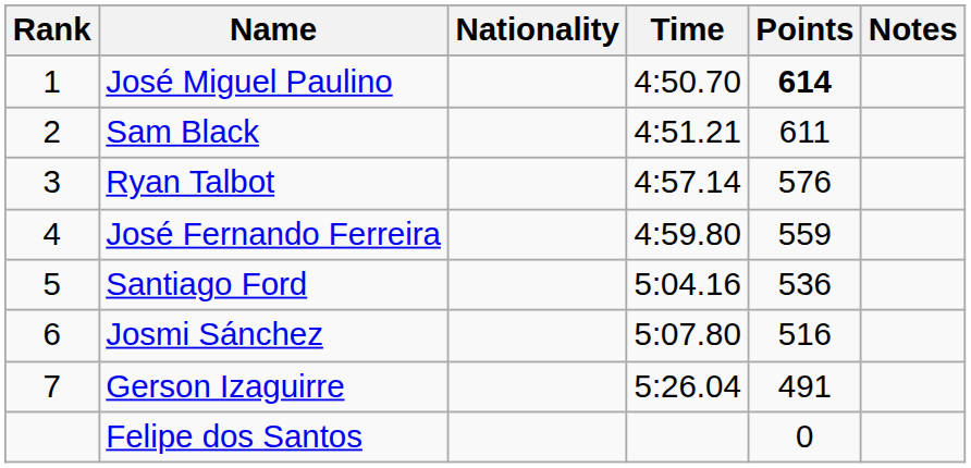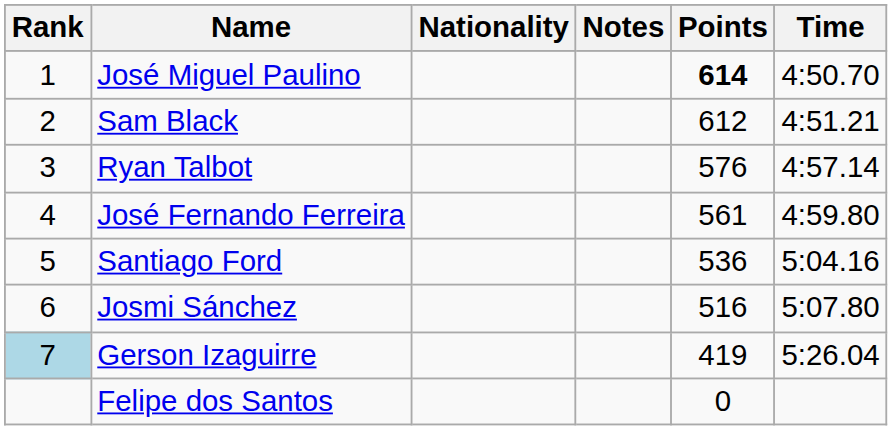columns swapped: Time <-> Notes
Sam Black | Points: 611 -> 612
José Fernando Ferreira | Points: 559 -> 561
Gerson Izaguirre | Rank: no background -> lightblue background
Gerson Izaguirre | Points: 491 -> 419
